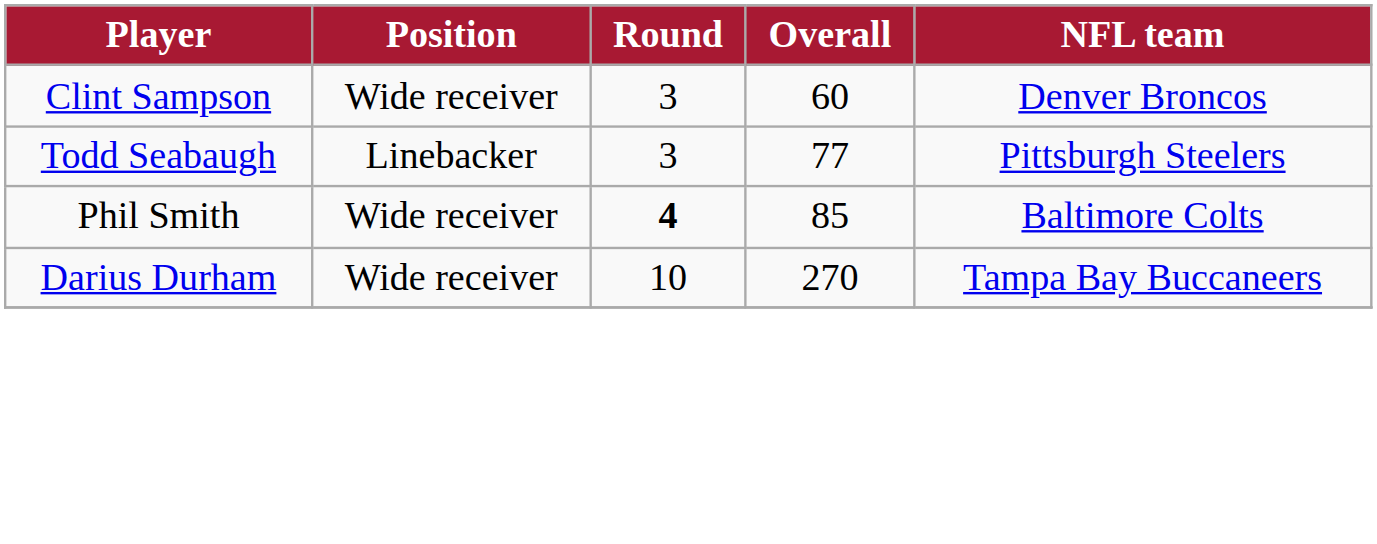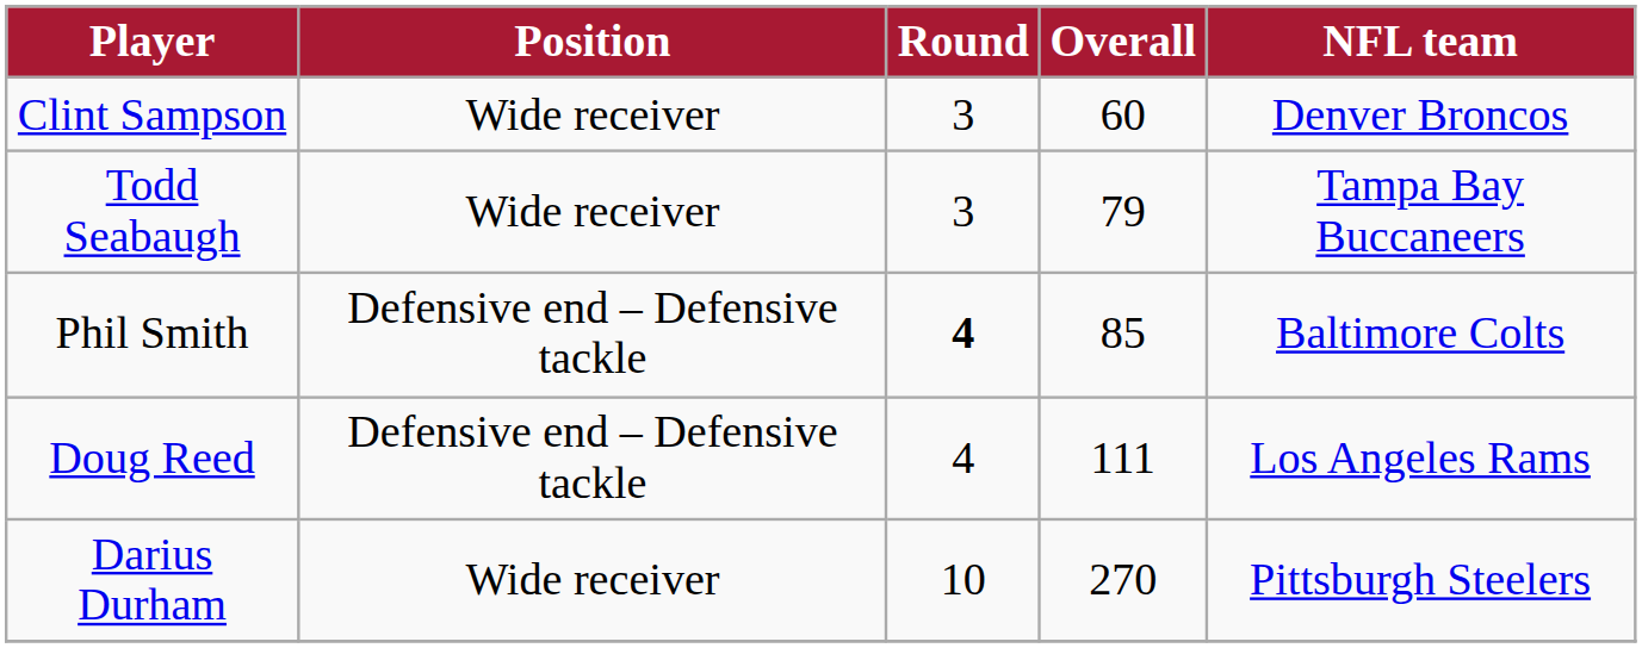Todd Seabaugh | Position: Linebacker -> Wide receiver
Todd Seabaugh | Overall: 77 -> 79
Todd Seabaugh | NFL team: Pittsburgh Steelers -> Tampa Bay Buccaneers
Phil Smith | Position: Wide receiver -> Defensive end – Defensive tackle
+ row: Doug Reed | Defensive end – Defensive tackle | 4 | 111 | Los Angeles Rams
Darius Durham | NFL team: Tampa Bay Buccaneers -> Pittsburgh Steelers
